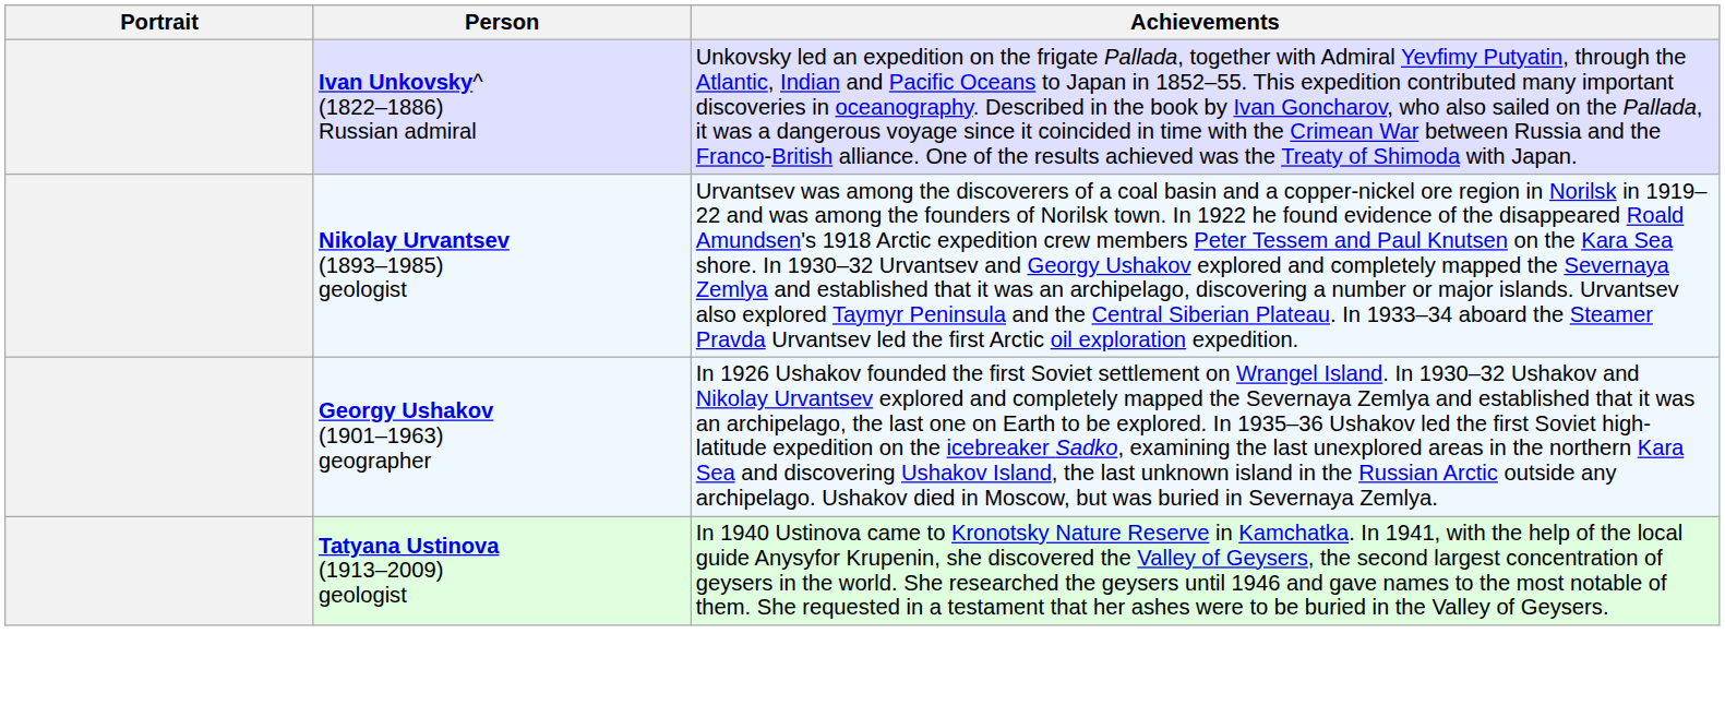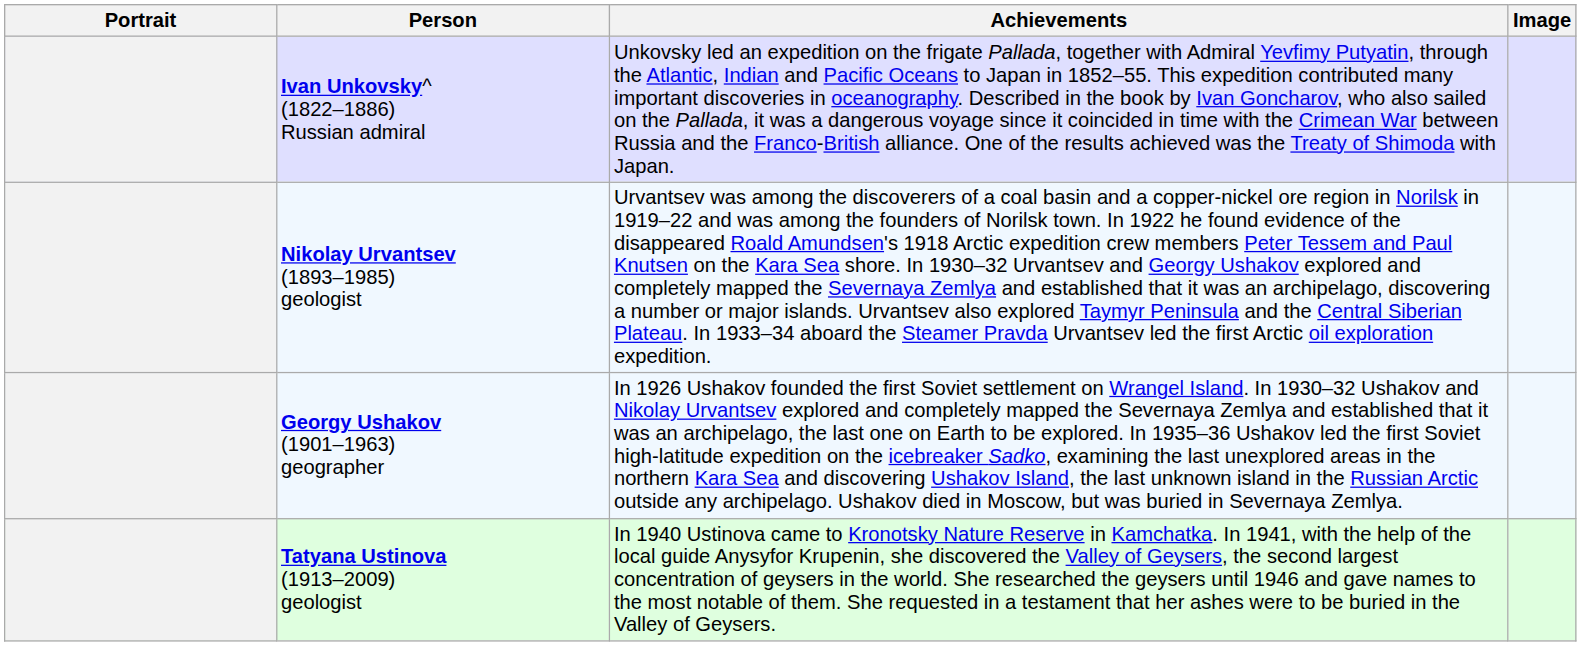+ column: Image
